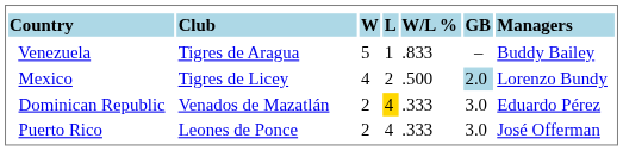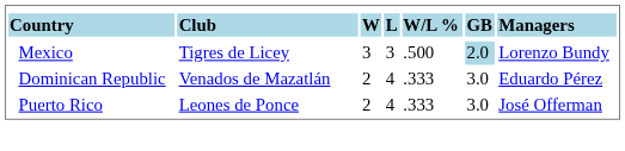- row: Venezuela | Tigres de Aragua | 5 | 1 | .833 | – | Buddy Bailey
Mexico | column 3: 4 -> 3
Mexico | column 4: 2 -> 3
Dominican Republic | column 4: gold background -> no background
